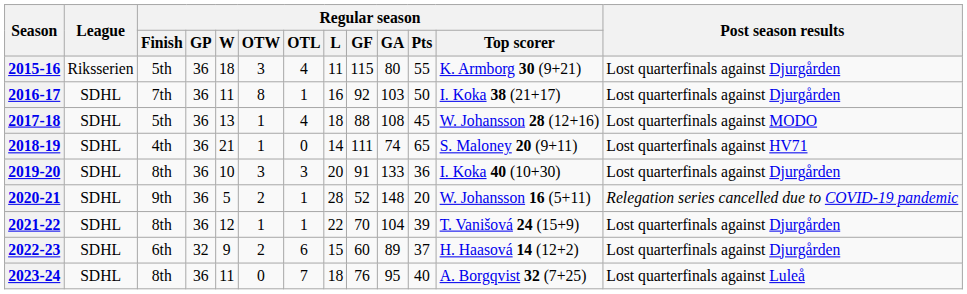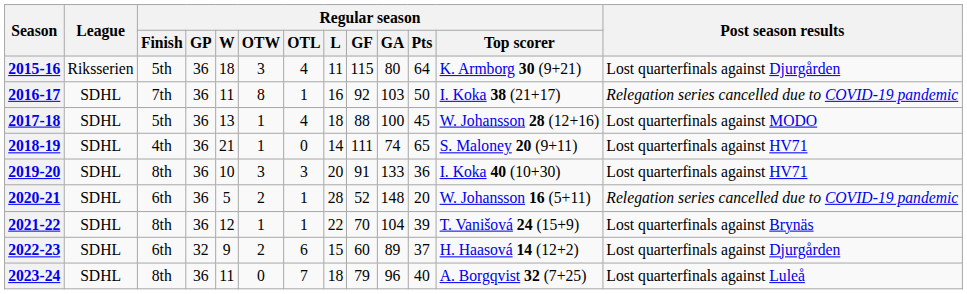2015-16 | Regular season / Pts: 55 -> 64
2016-17 | Post season results: Lost quarterfinals against Djurgården -> Relegation series cancelled due to COVID-19 pandemic
2017-18 | Regular season / GA: 108 -> 100
2019-20 | Post season results: Lost quarterfinals against Djurgården -> Lost quarterfinals against HV71
2020-21 | Regular season / Finish: 9th -> 6th
2021-22 | Post season results: Lost quarterfinals against Djurgården -> Lost quarterfinals against Brynäs
2023-24 | Regular season / GF: 76 -> 79
2023-24 | Regular season / GA: 95 -> 96
